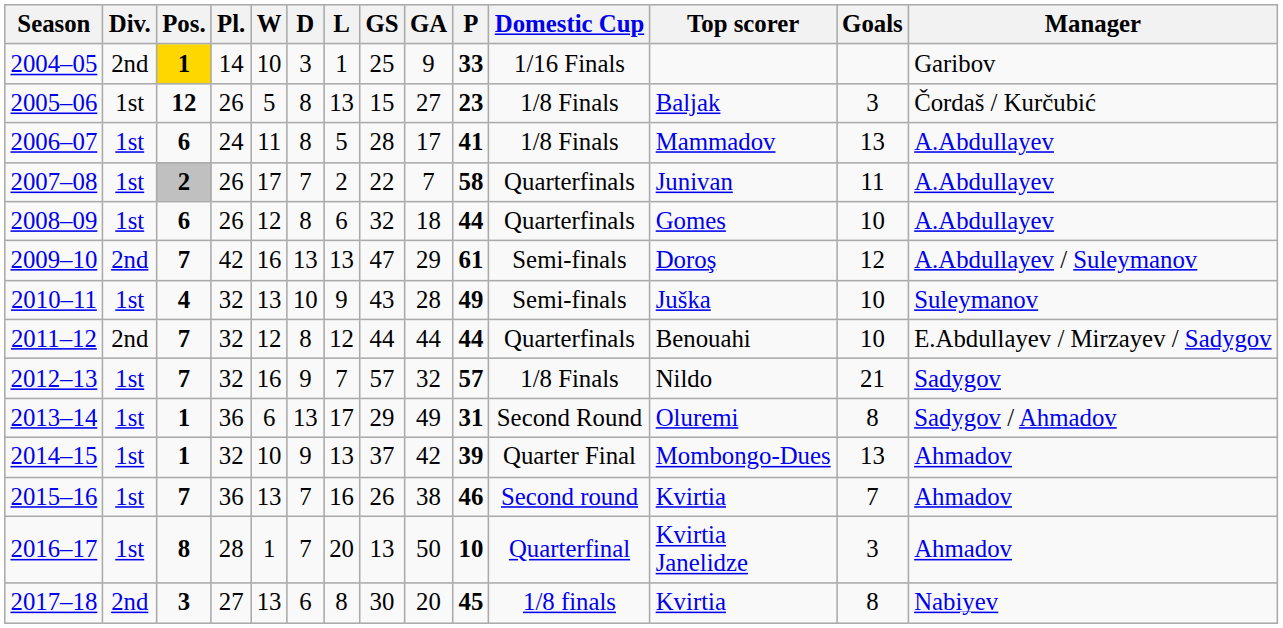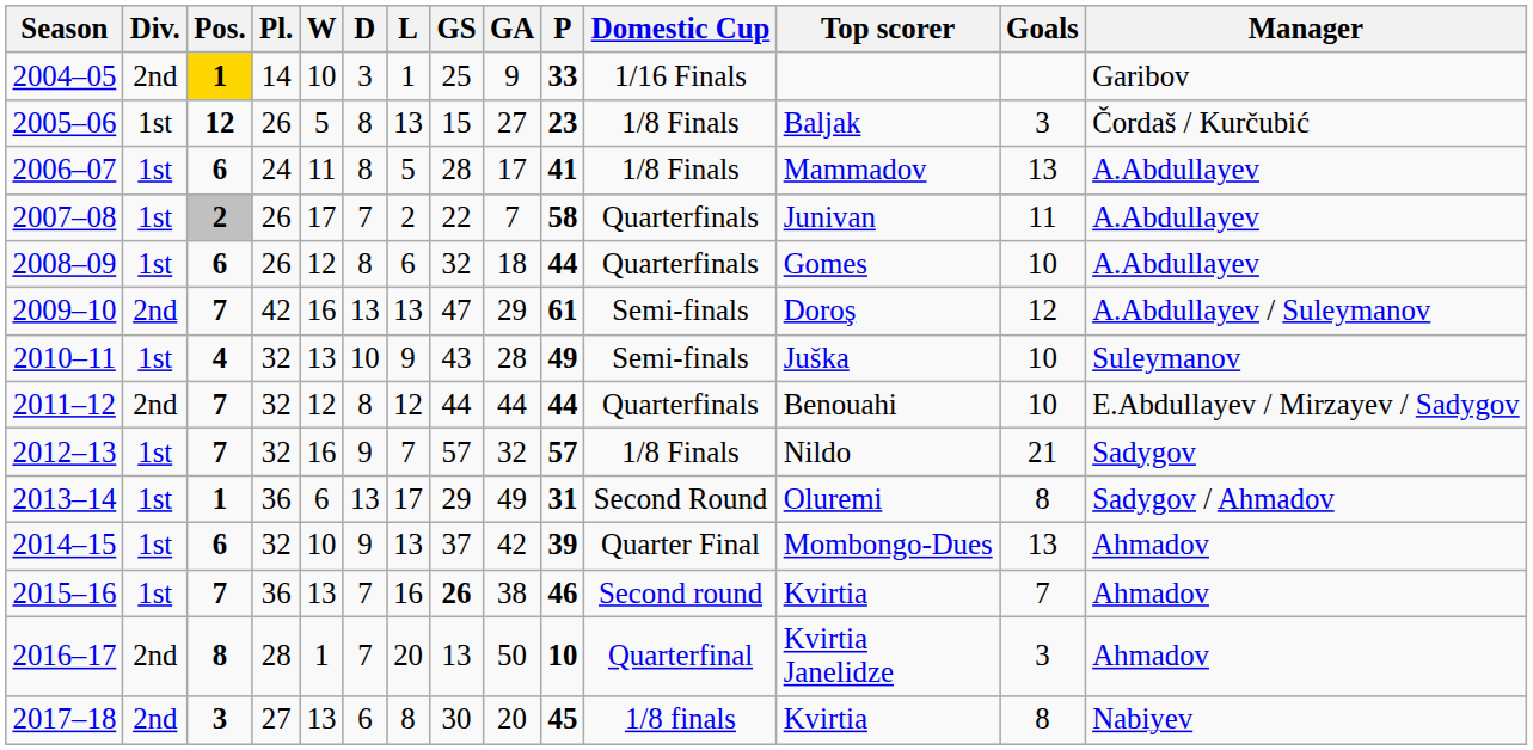2014–15 | Pos.: 1 -> 6
2015–16 | GS: normal -> bold
2016–17 | Div.: 1st -> 2nd
